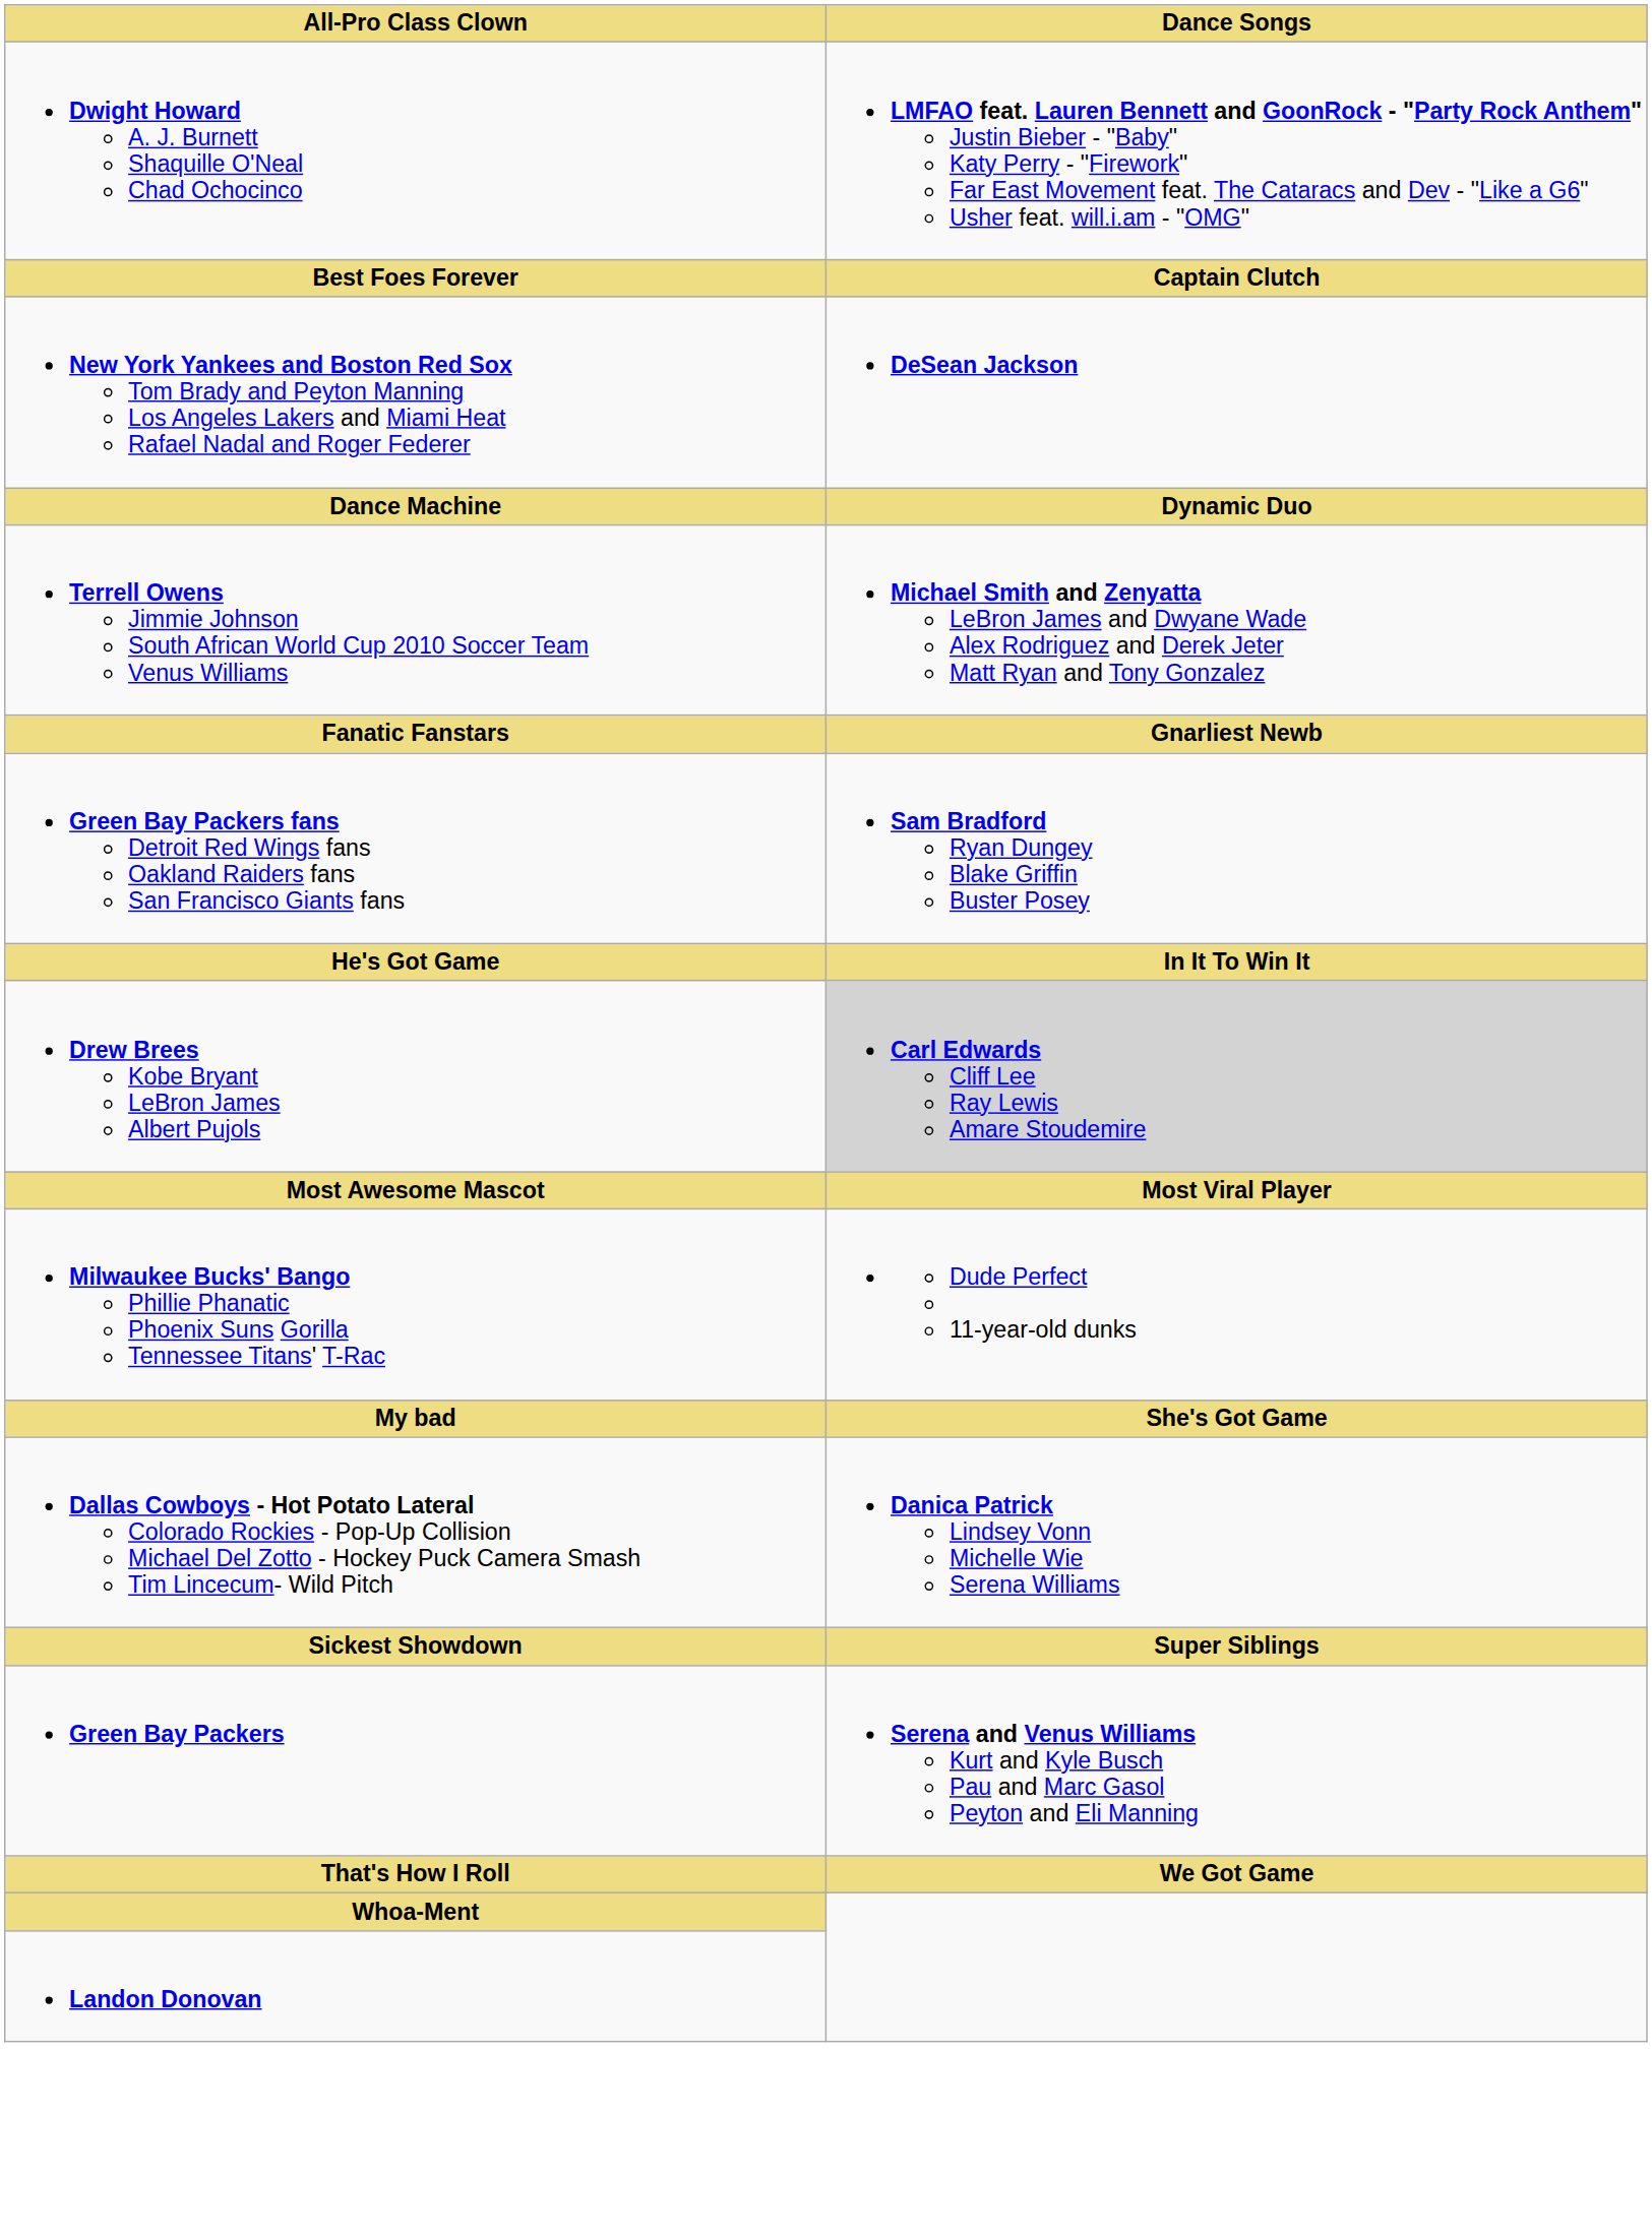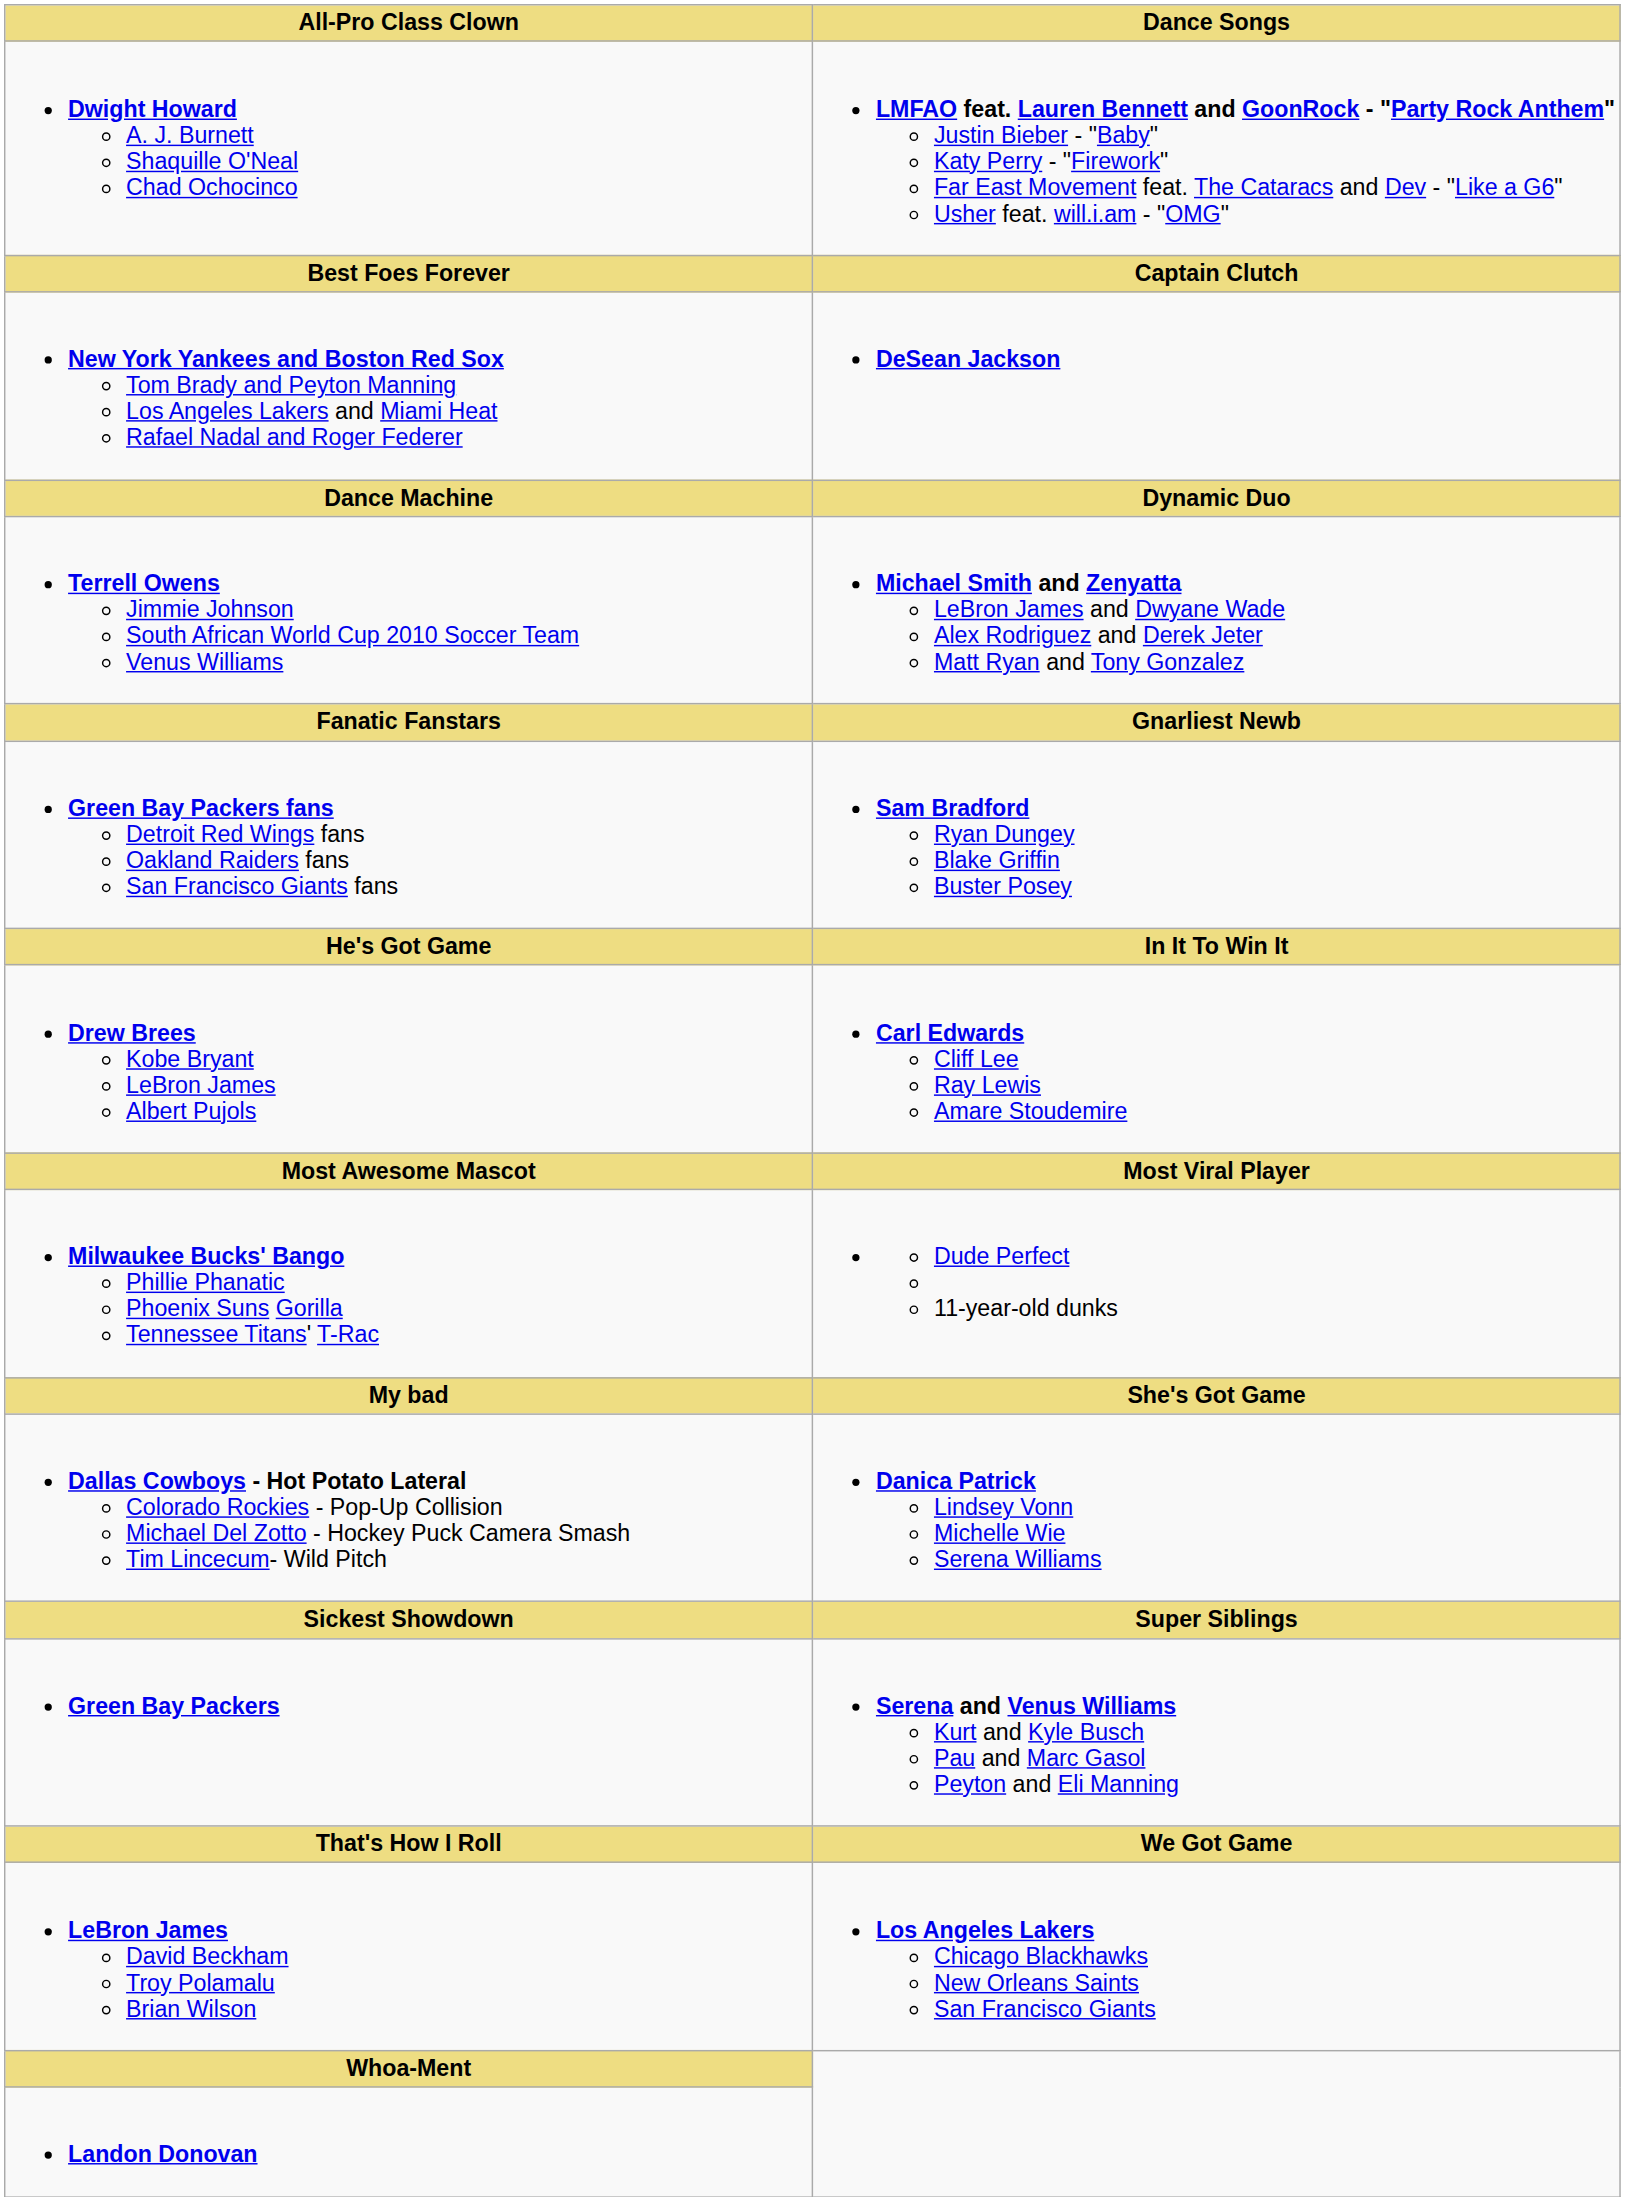Drew Brees Kobe Bryant LeBron James Albert Pujols | Dance Songs: lightgrey background -> no background
+ row: LeBron James David Beckham Troy Polamalu Brian Wilson | Los Angeles Lakers Chicago Blackhawks New Orleans Saints San Francisco Giants
